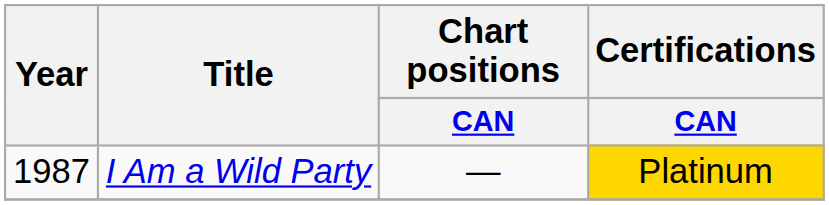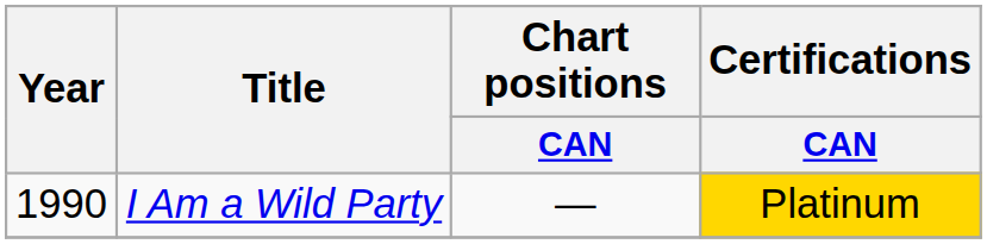I Am a Wild Party | Year: 1987 -> 1990
